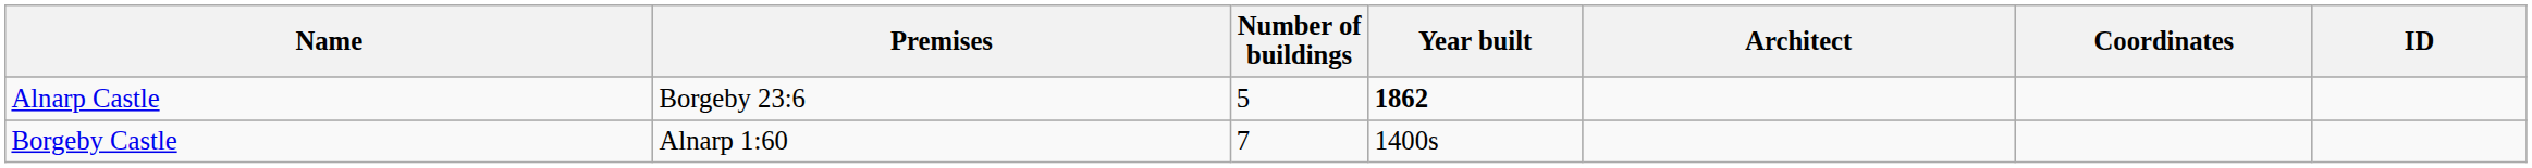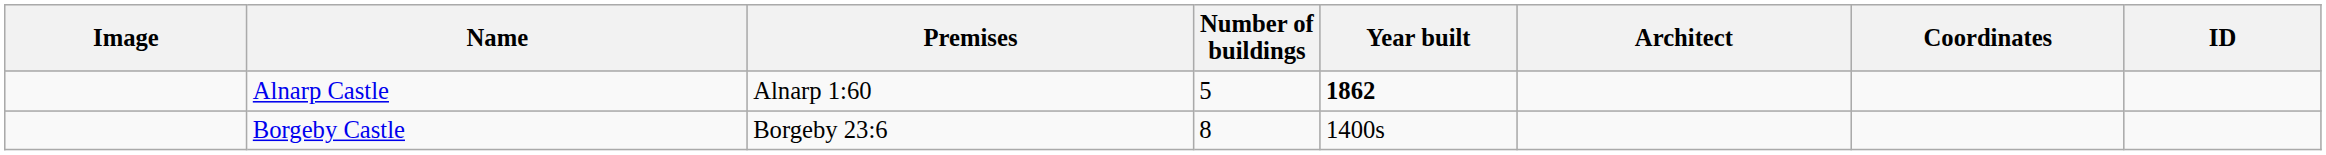+ column: Image
Alnarp Castle | Premises: Borgeby 23:6 -> Alnarp 1:60
Borgeby Castle | Premises: Alnarp 1:60 -> Borgeby 23:6
Borgeby Castle | Number of buildings: 7 -> 8
